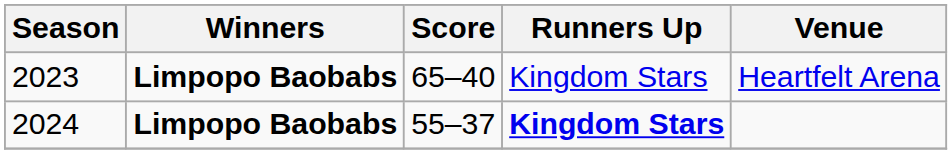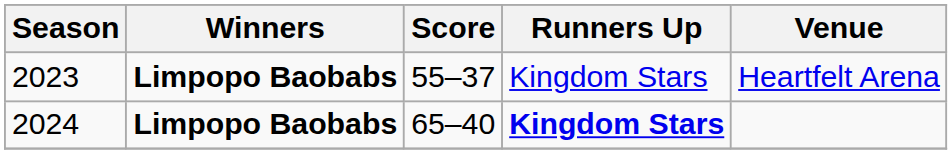2023 | Score: 65–40 -> 55–37
2024 | Score: 55–37 -> 65–40
